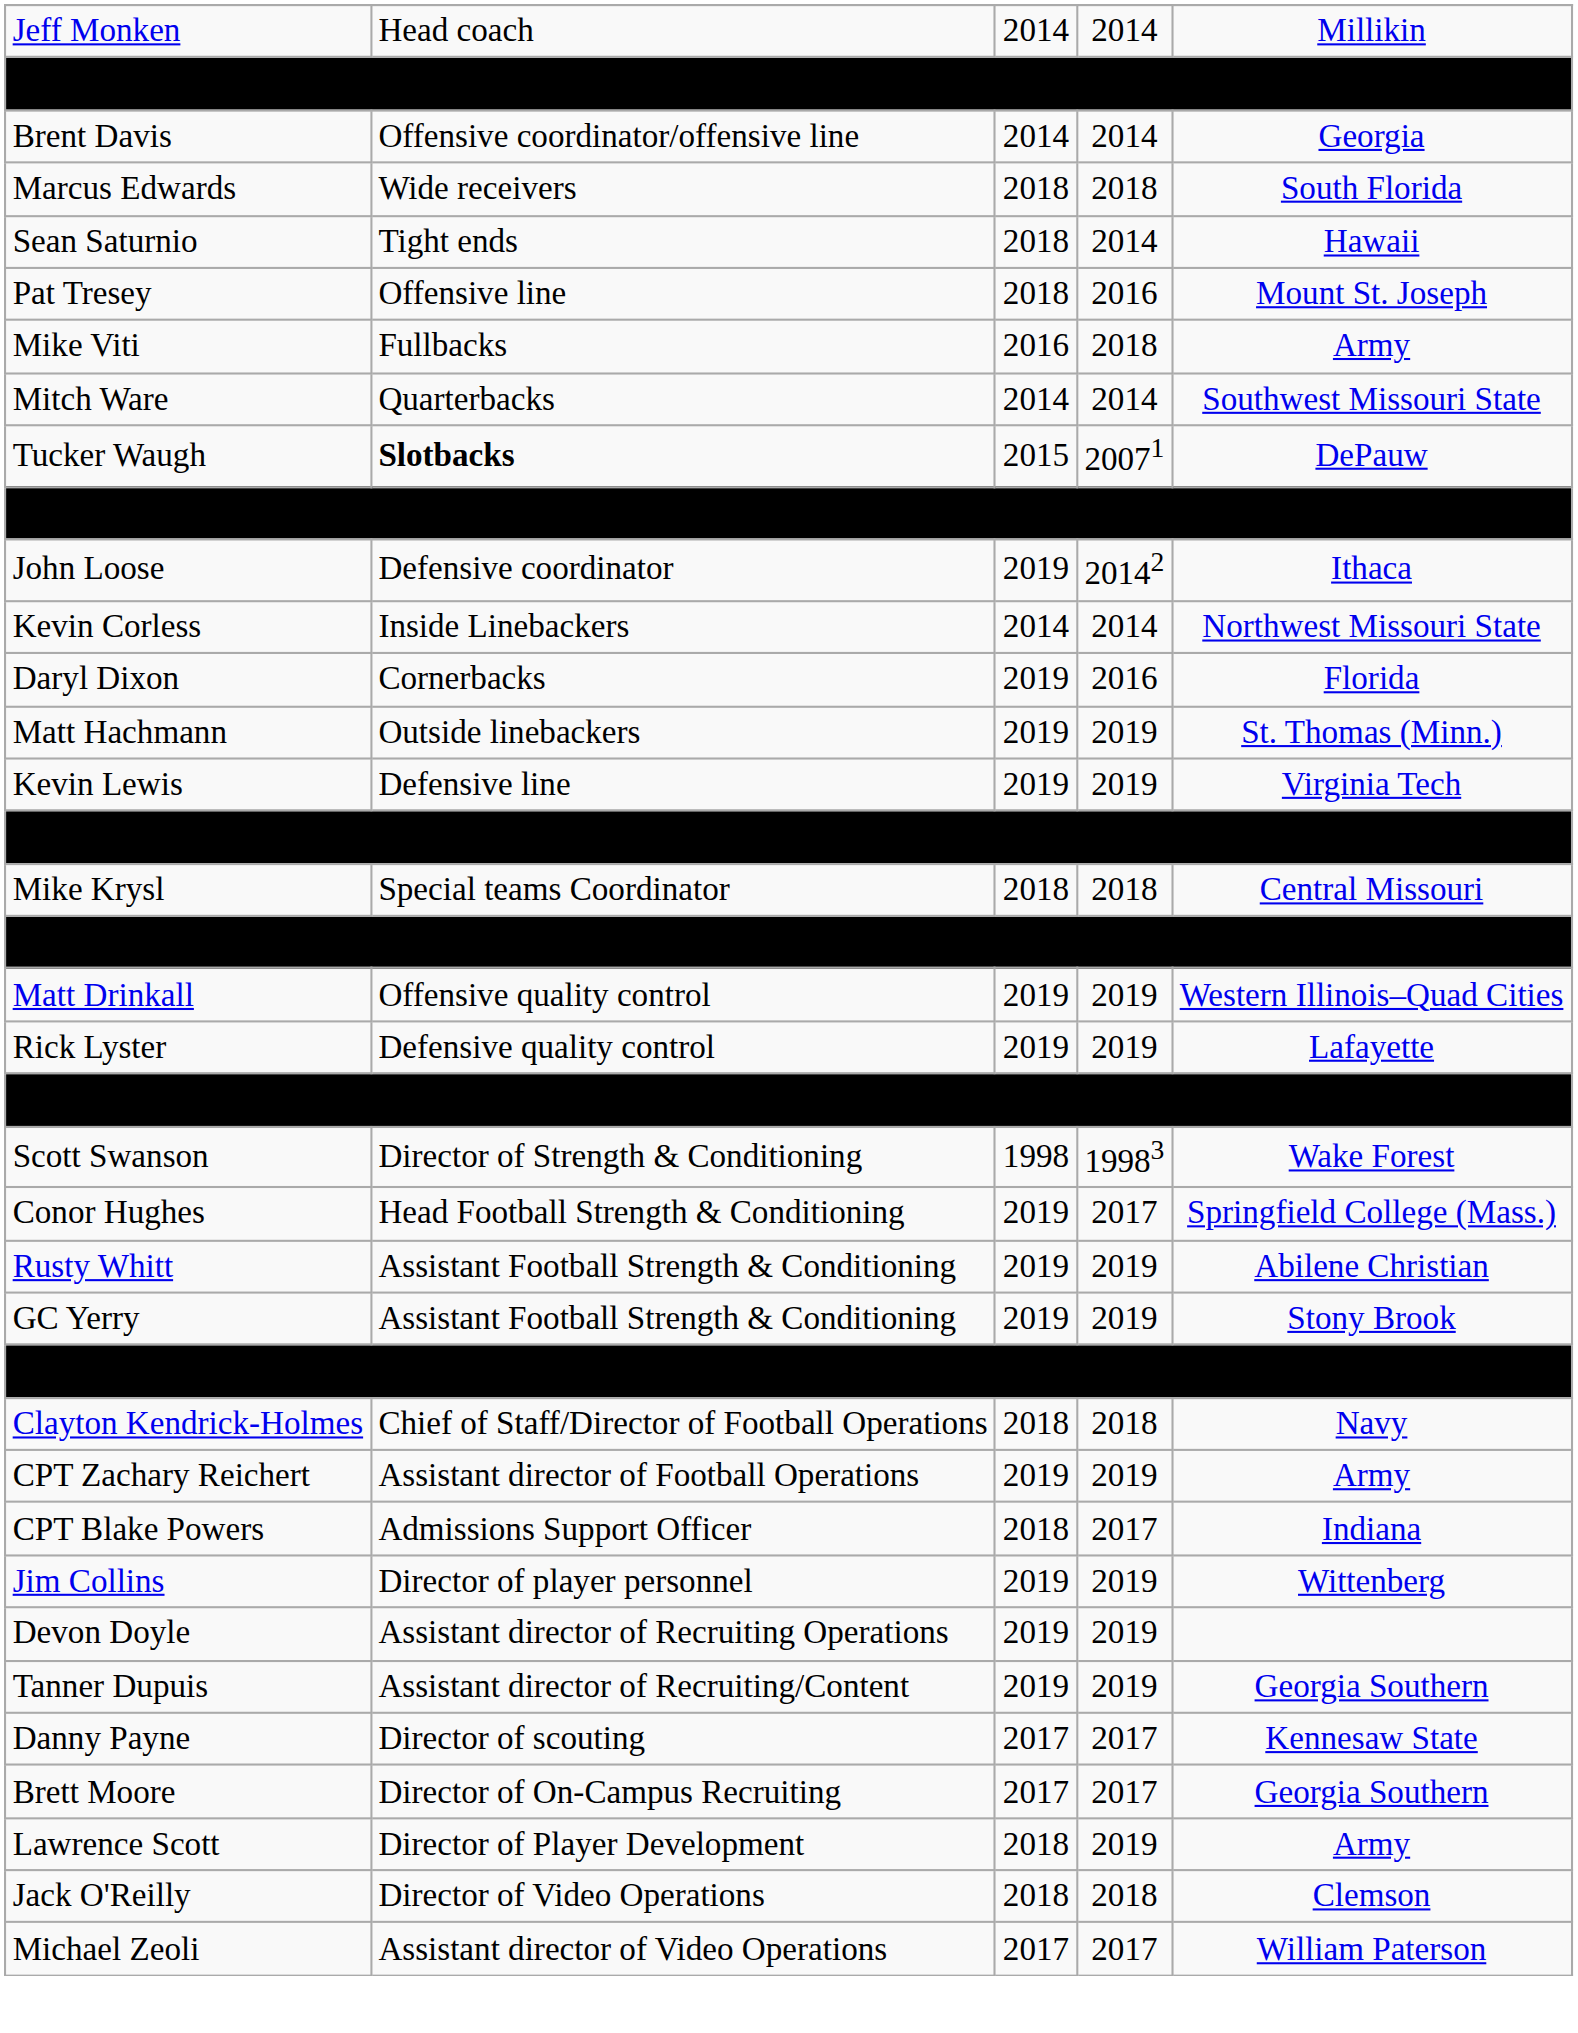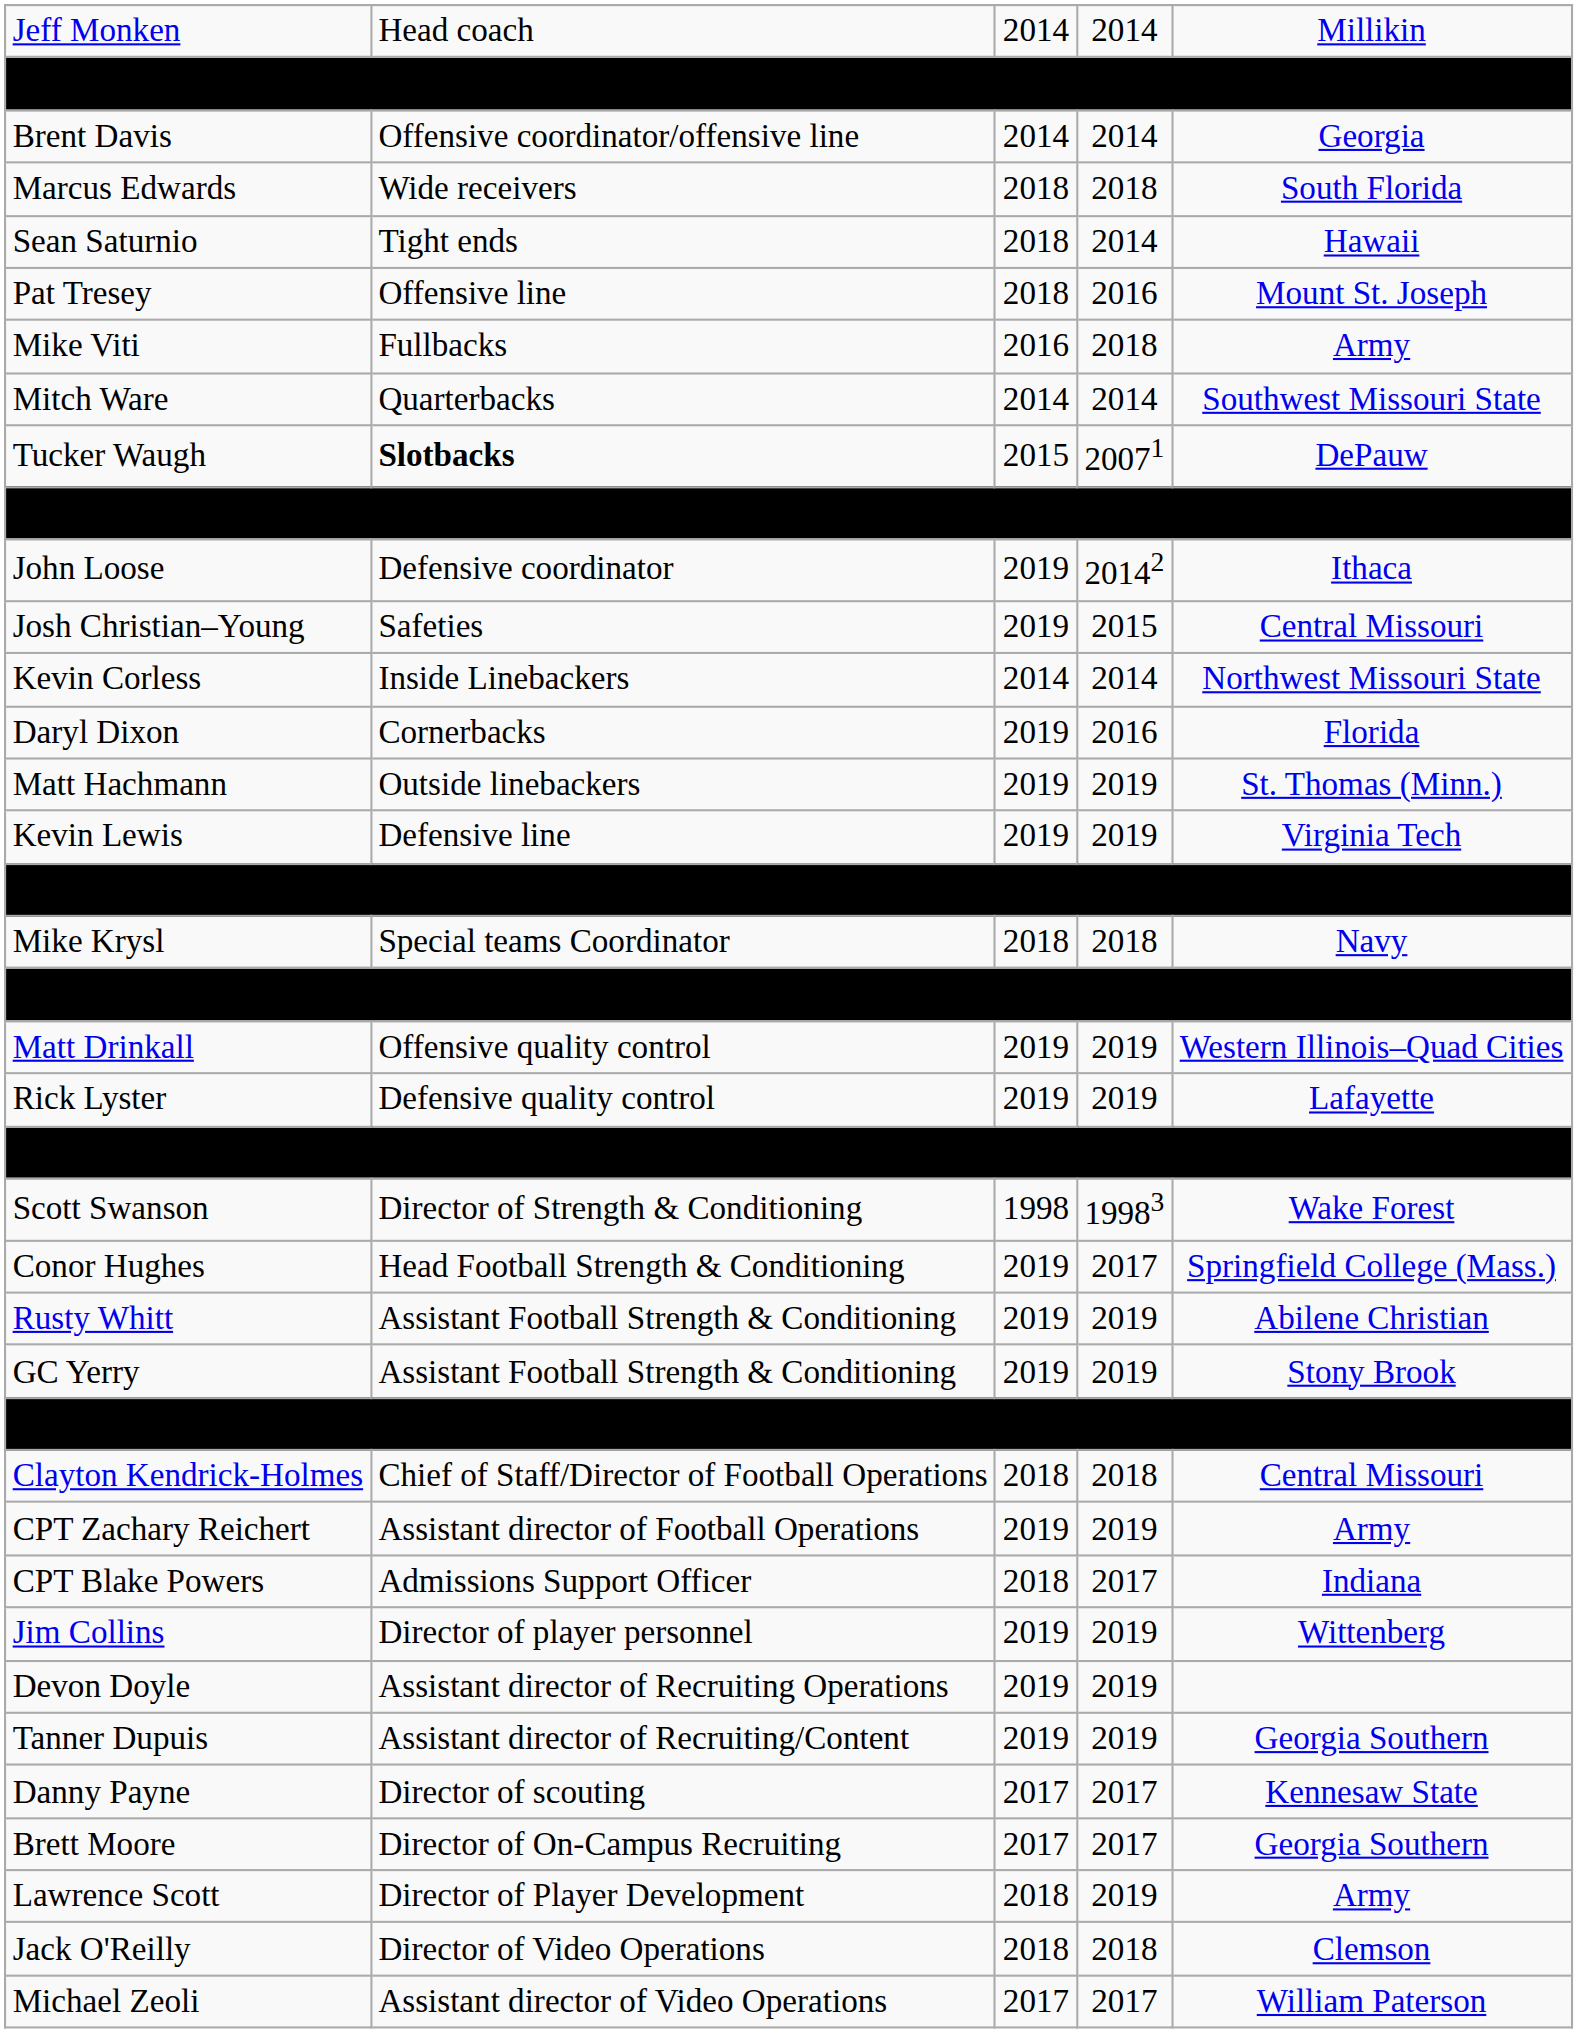+ row: Josh Christian–Young | Safeties | 2019 | 2015 | Central Missouri
Mike Krysl | column 5: Central Missouri -> Navy
Clayton Kendrick-Holmes | column 5: Navy -> Central Missouri
